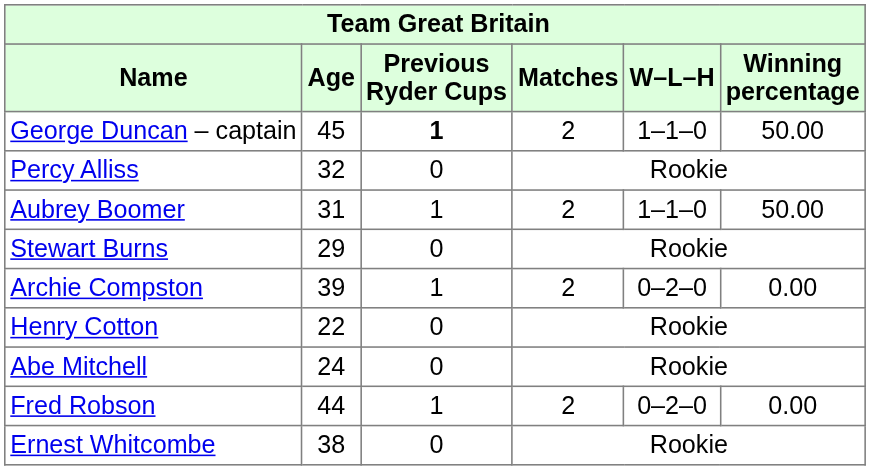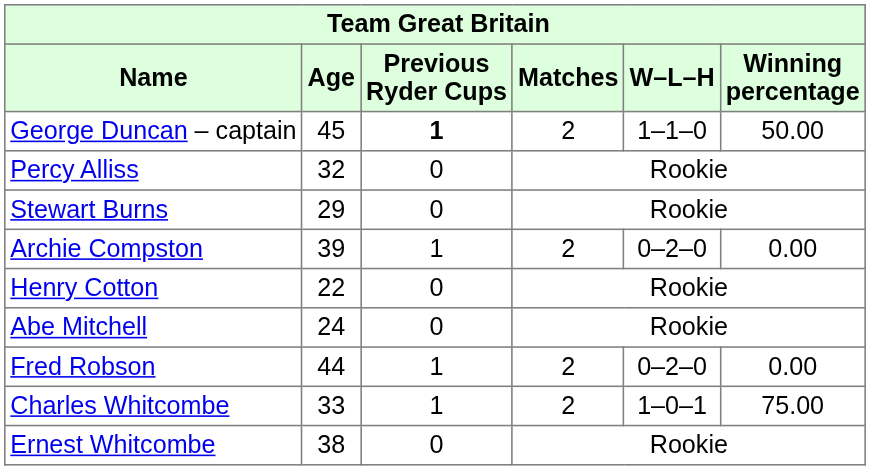- row: Aubrey Boomer | 31 | 1 | 2 | 1–1–0 | 50.00
+ row: Charles Whitcombe | 33 | 1 | 2 | 1–0–1 | 75.00
